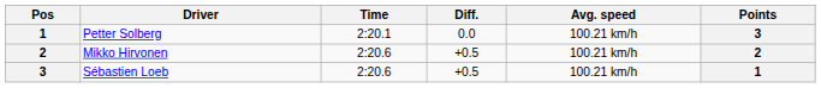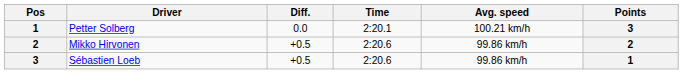columns swapped: Time <-> Diff.
Mikko Hirvonen | Avg. speed: 100.21 km/h -> 99.86 km/h
Sébastien Loeb | Avg. speed: 100.21 km/h -> 99.86 km/h
